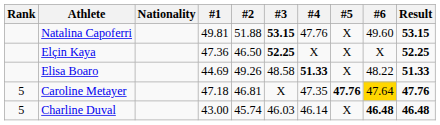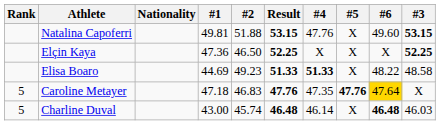columns swapped: #3 <-> Result
Elisa Boaro | #2: 49.26 -> 49.23
Caroline Metayer | #2: 46.81 -> 46.83
